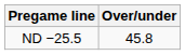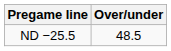ND −25.5 | Over/under: 45.8 -> 48.5
